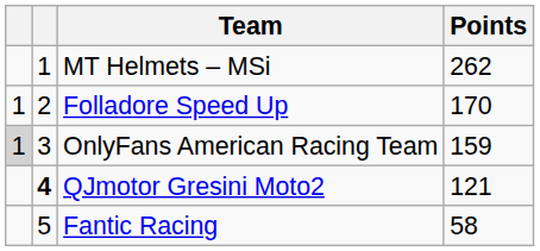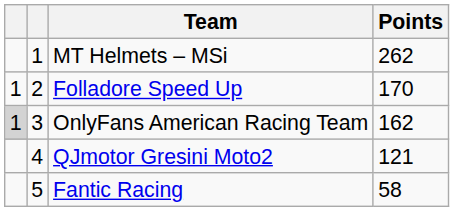OnlyFans American Racing Team | Points: 159 -> 162
QJmotor Gresini Moto2 | column 2: bold -> normal
